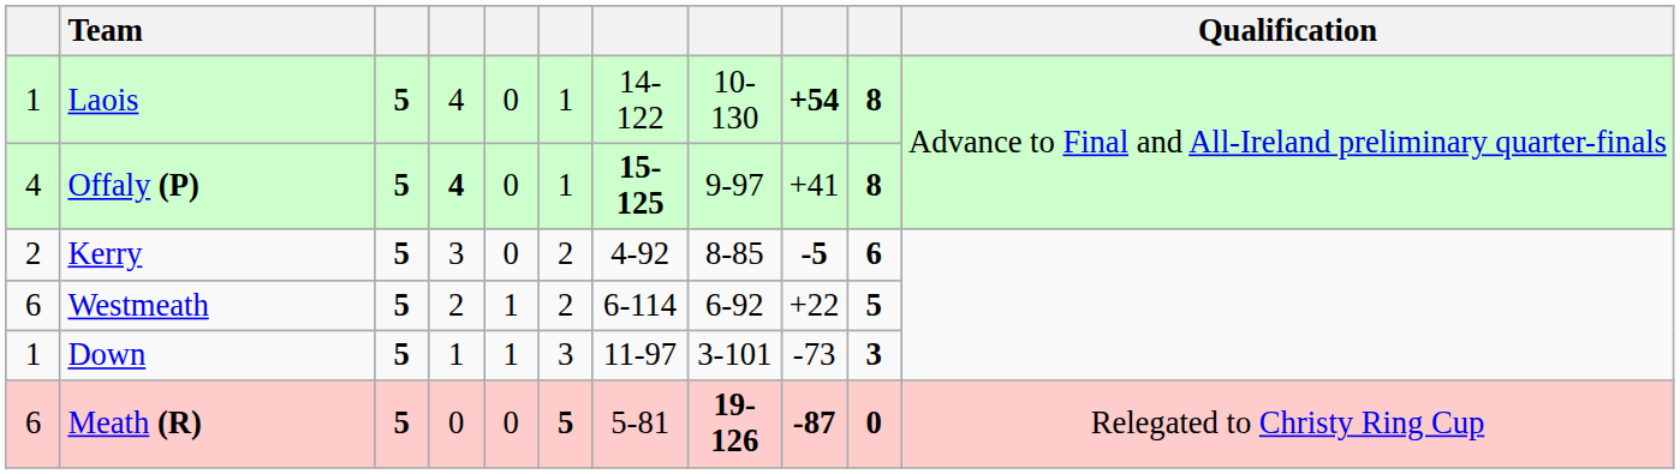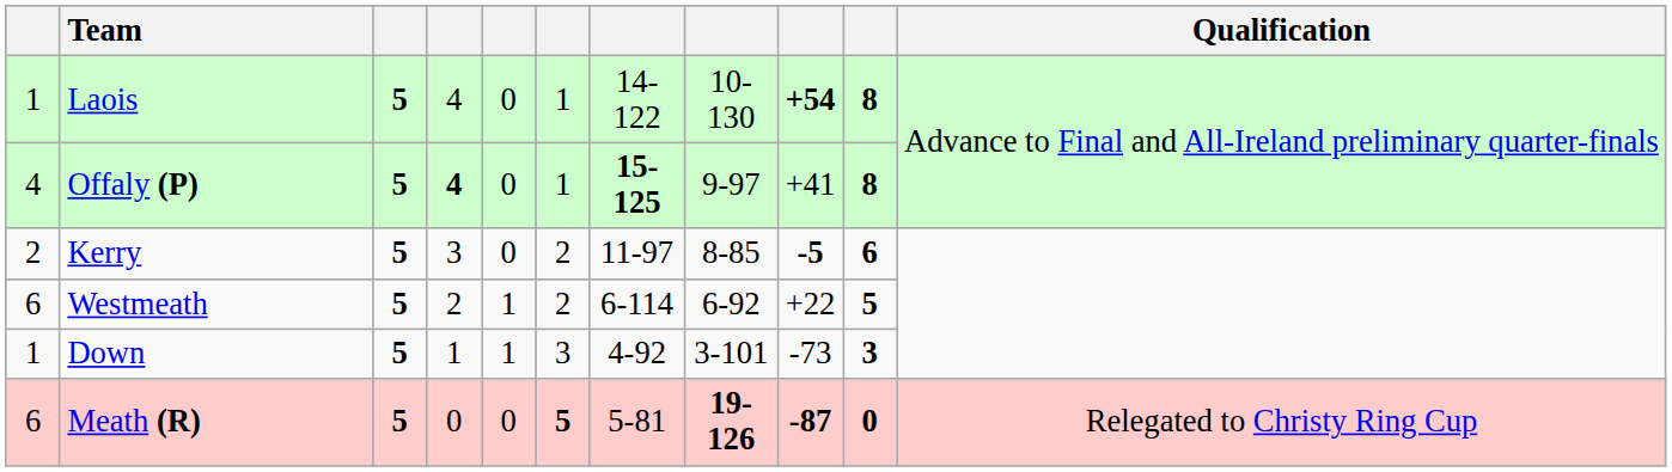Kerry | column 7: 4-92 -> 11-97
Down | column 7: 11-97 -> 4-92
